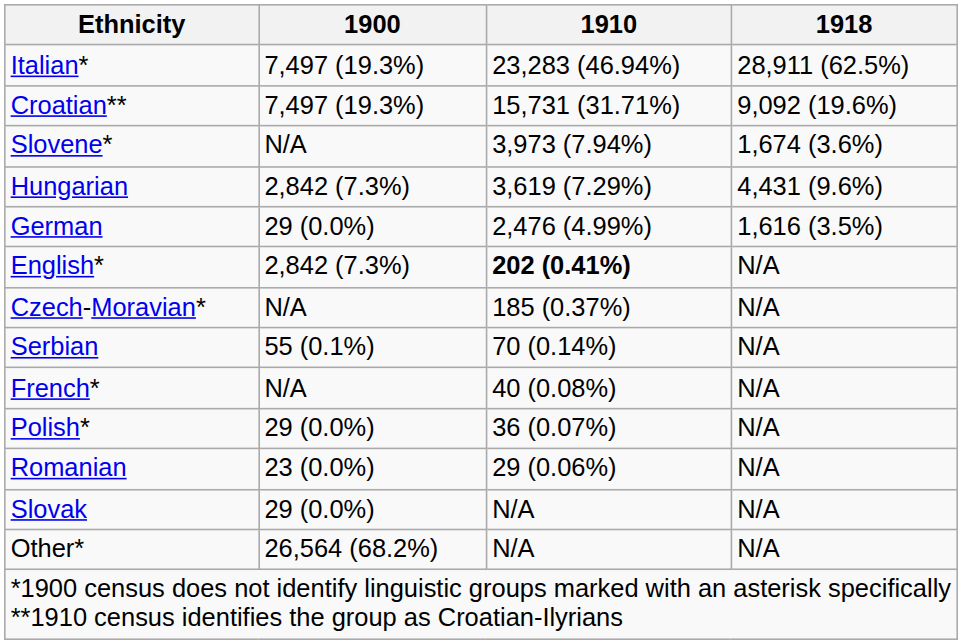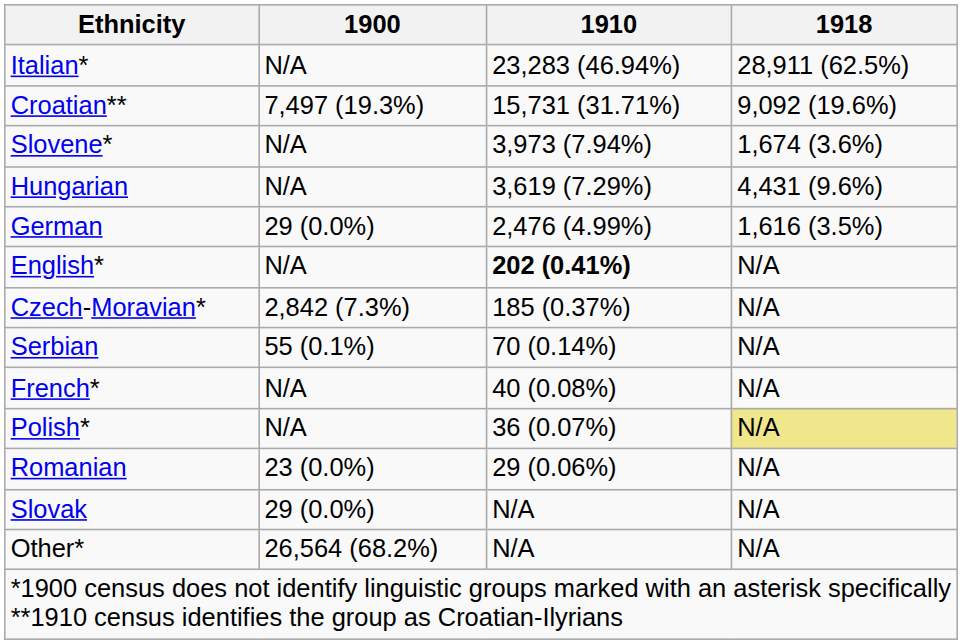Italian* | 1900: 7,497 (19.3%) -> N/A
Hungarian | 1900: 2,842 (7.3%) -> N/A
English* | 1900: 2,842 (7.3%) -> N/A
Czech-Moravian* | 1900: N/A -> 2,842 (7.3%)
Polish* | 1900: 29 (0.0%) -> N/A
Polish* | 1918: no background -> khaki background
